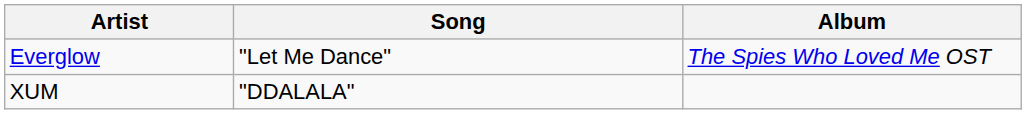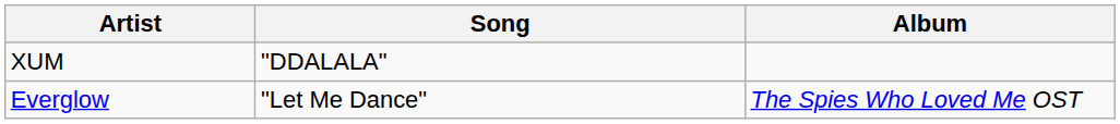rows swapped: Everglow <-> XUM
